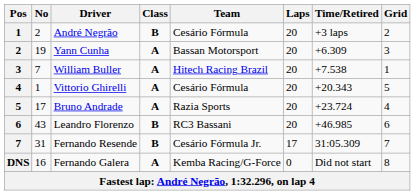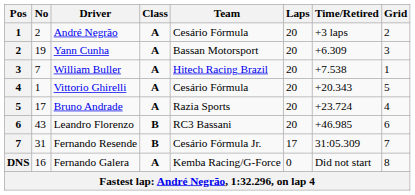André Negrão | Class: B -> A
